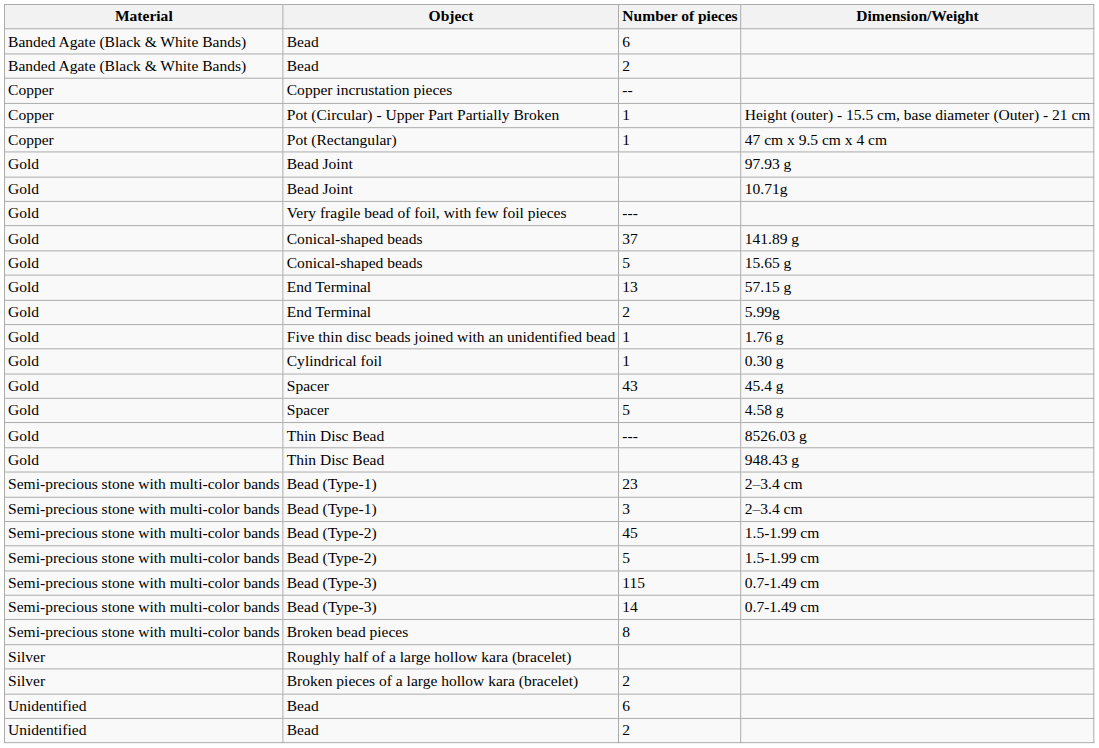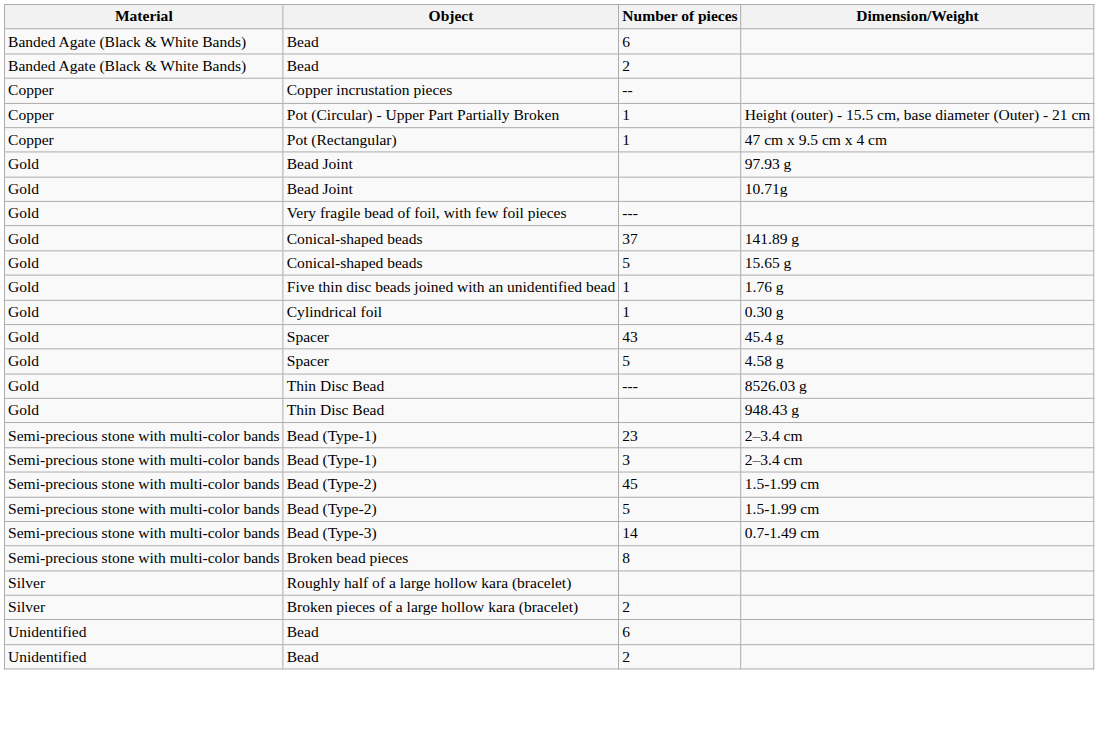- row: Gold | End Terminal | 13 | 57.15 g
- row: Gold | End Terminal | 2 | 5.99g
- row: Semi-precious stone with multi-color bands | Bead (Type-3) | 115 | 0.7-1.49 cm
